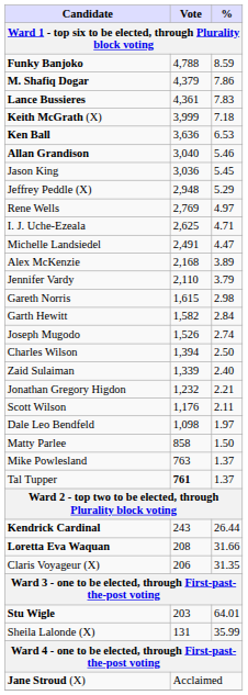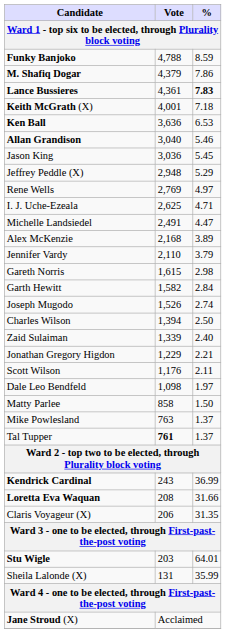Lance Bussieres | %: normal -> bold
Keith McGrath (X) | Vote: 3,999 -> 4,001
Jonathan Gregory Higdon | Vote: 1,232 -> 1,229
Kendrick Cardinal | %: 26.44 -> 36.99
